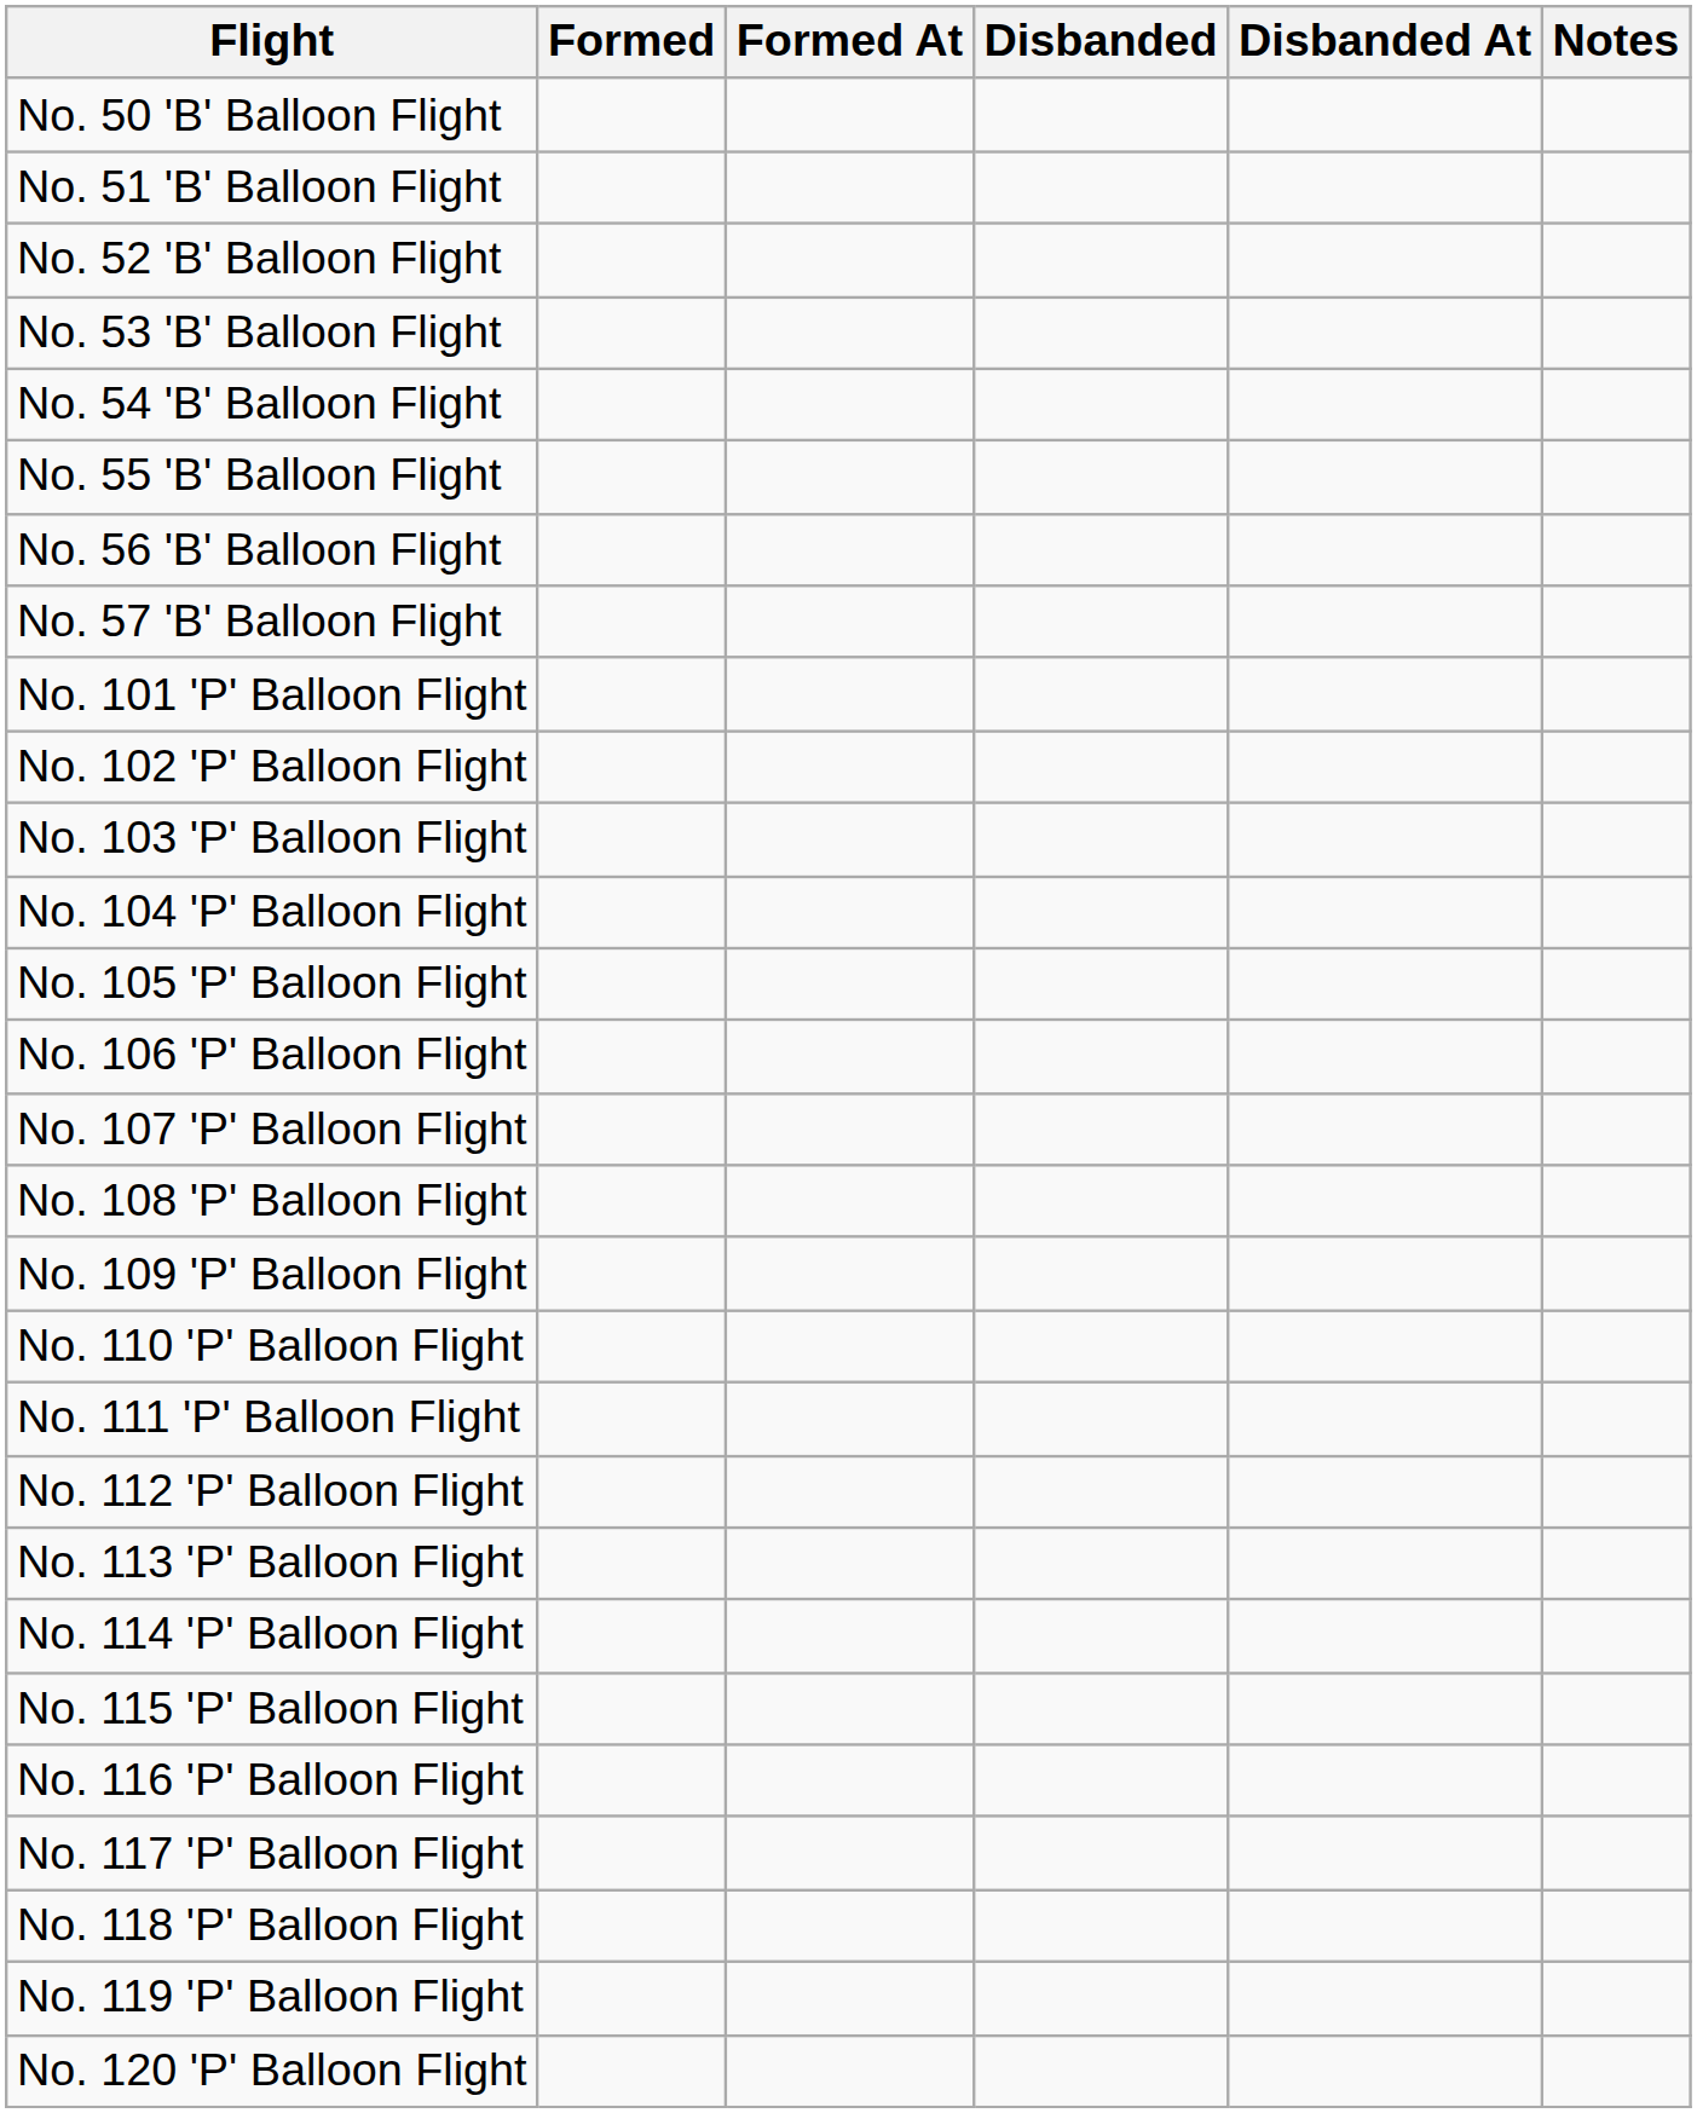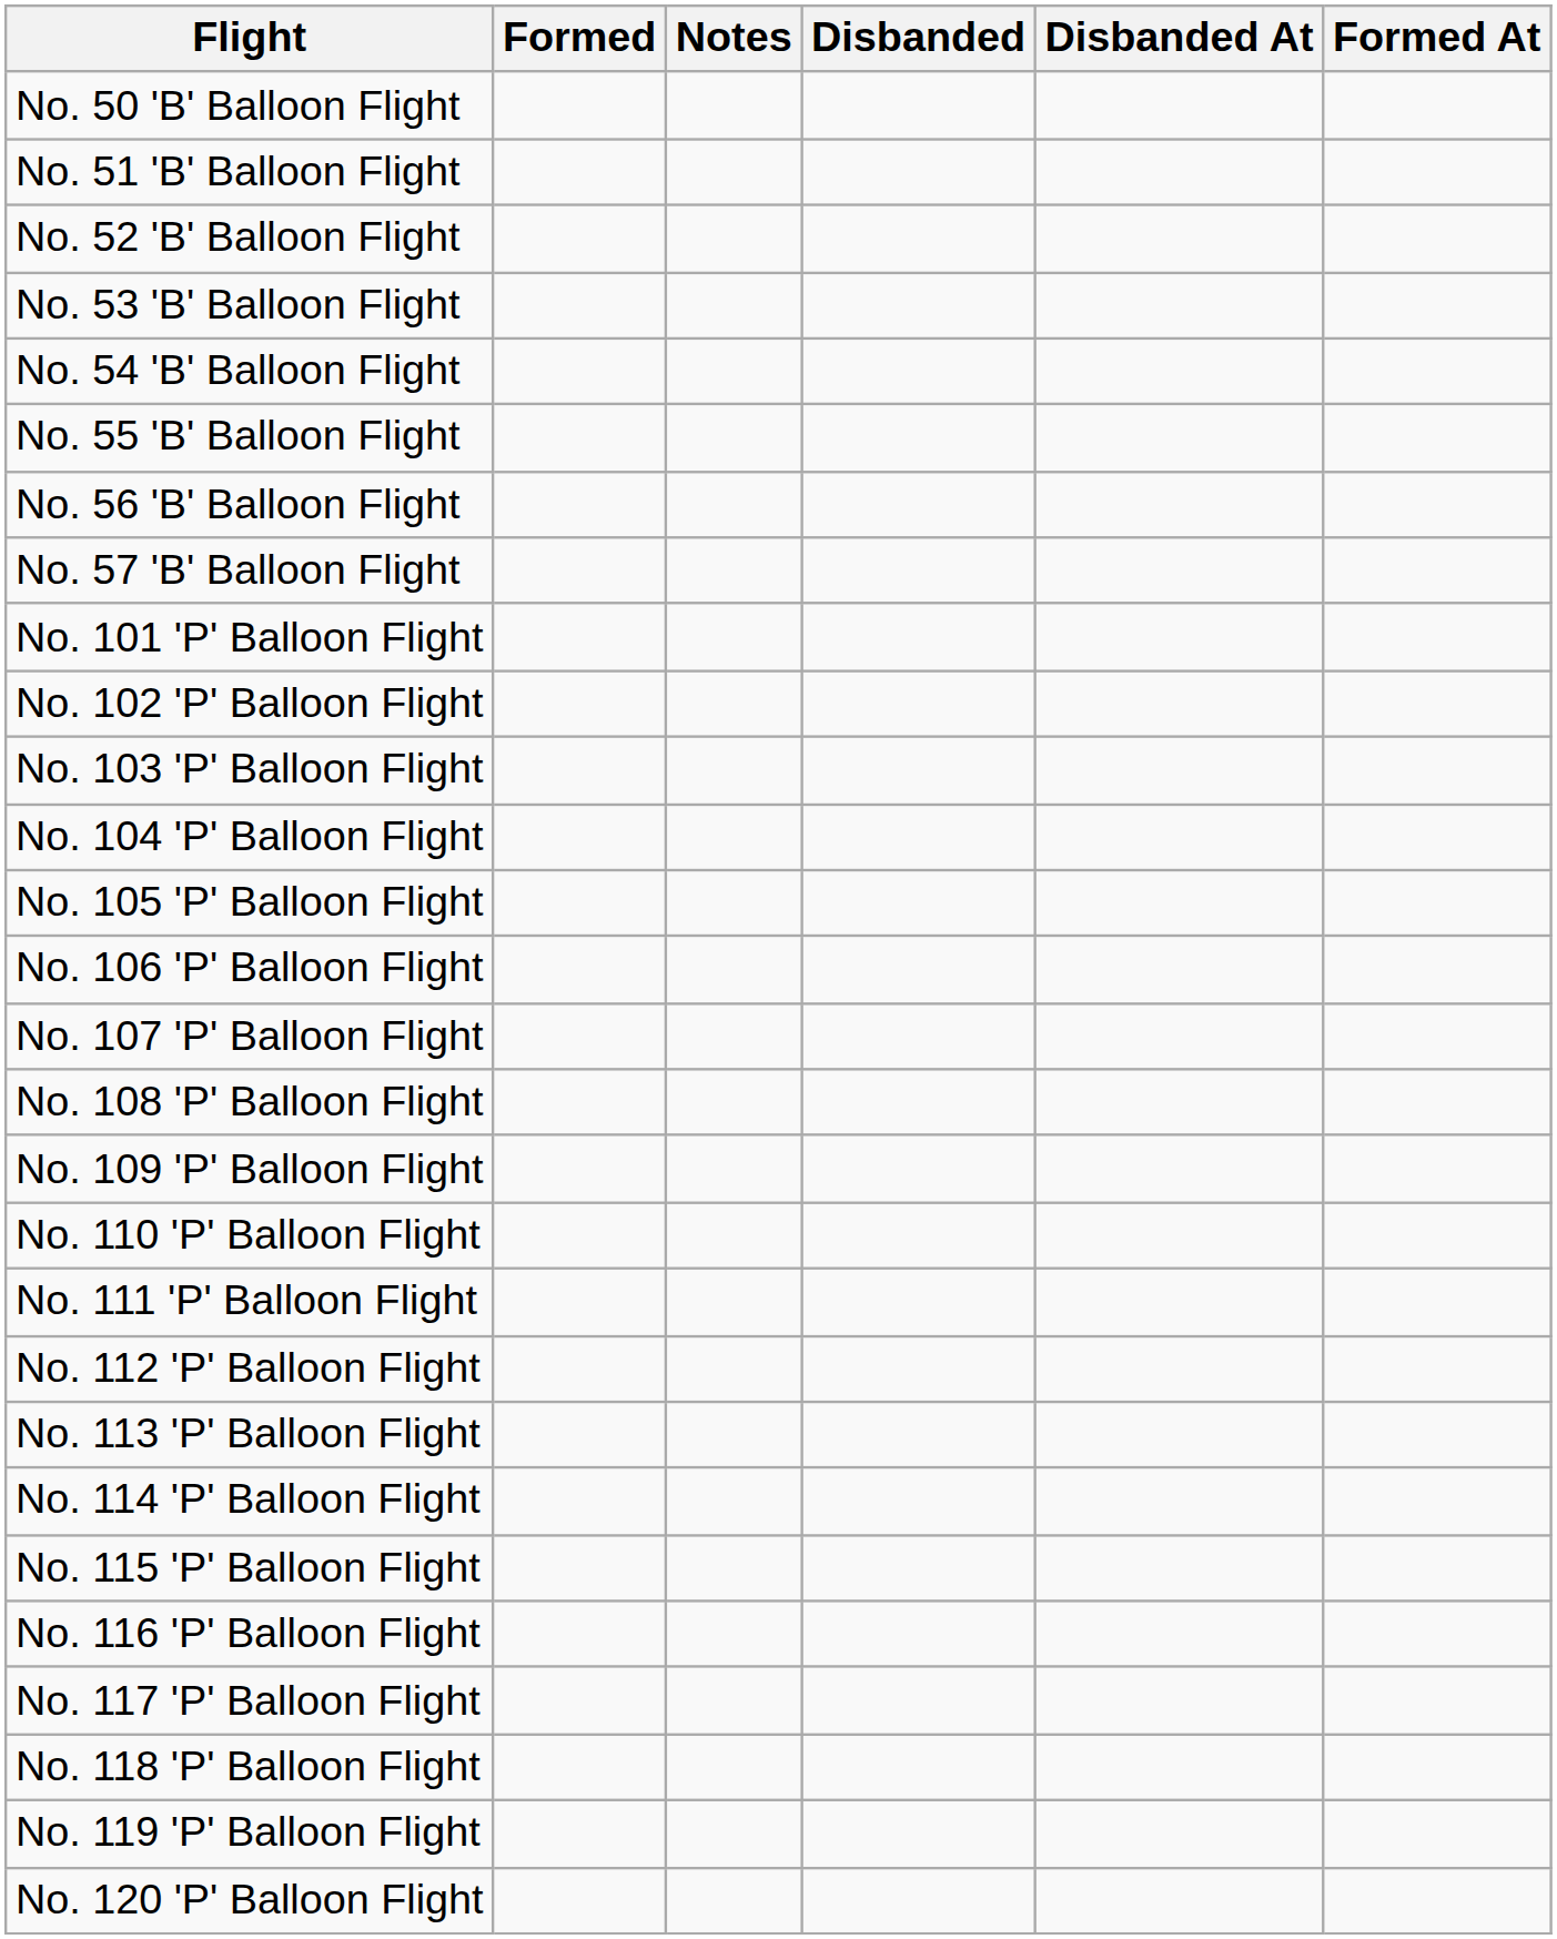columns swapped: Formed At <-> Notes
